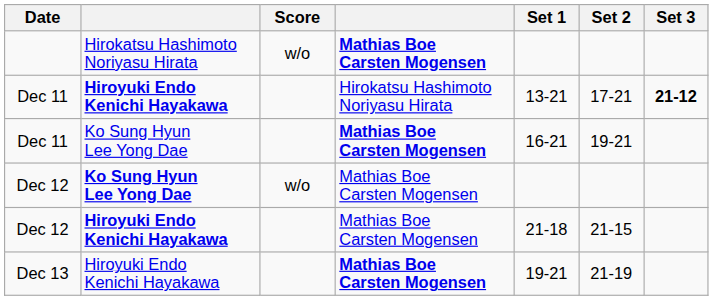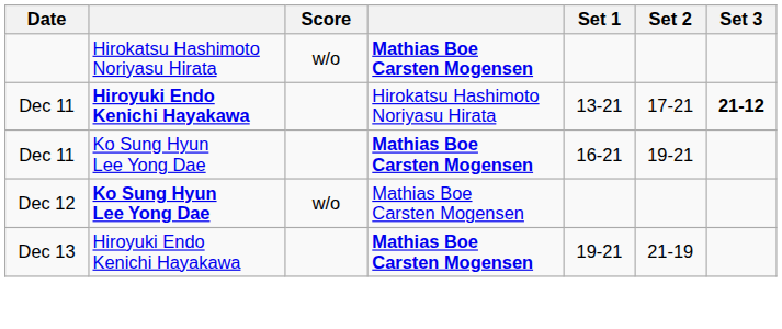- row: Dec 12 | Hiroyuki Endo Kenichi Hayakawa | Mathias Boe Carsten Mogensen | 21-18 | 21-15
